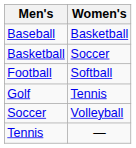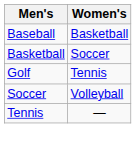- row: Football | Softball
